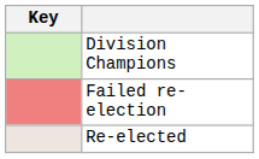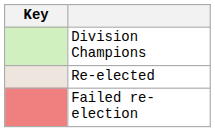rows swapped: Re-elected <-> Failed re-election
